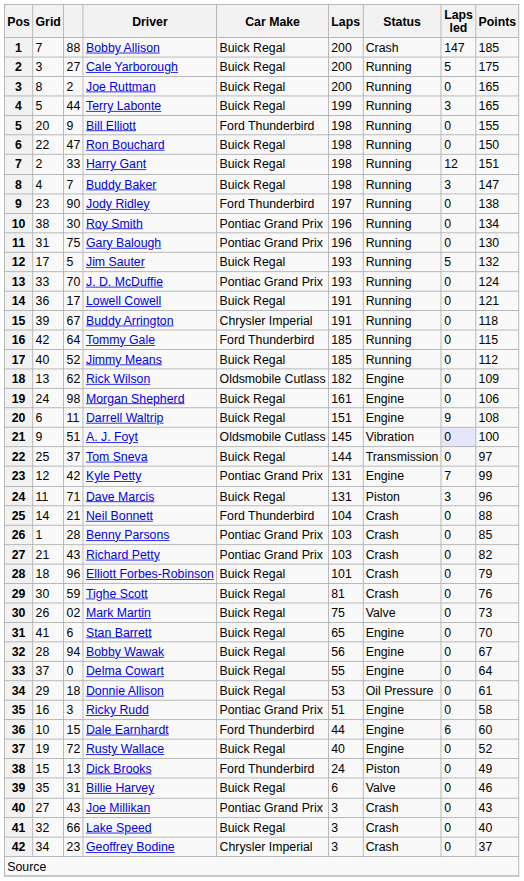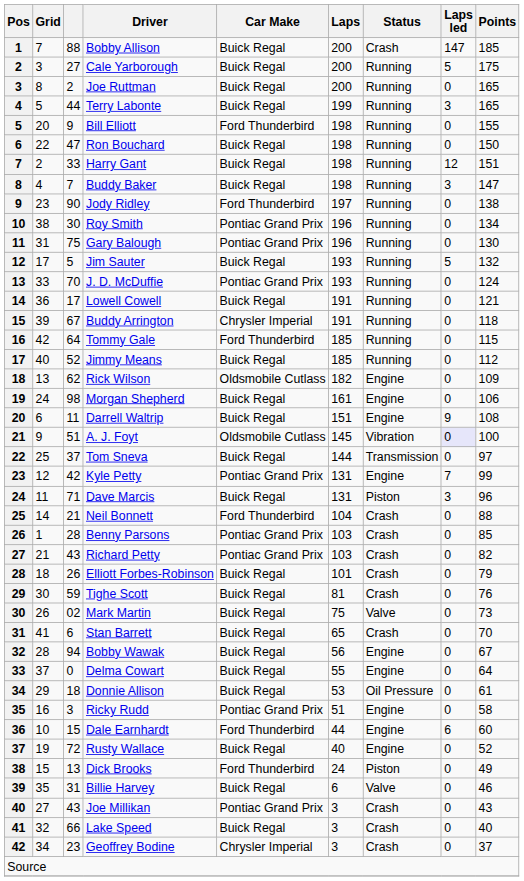Elliott Forbes-Robinson | column 3: 96 -> 26
Stan Barrett | Status: Engine -> Crash
